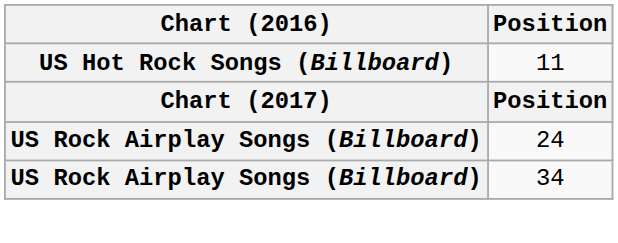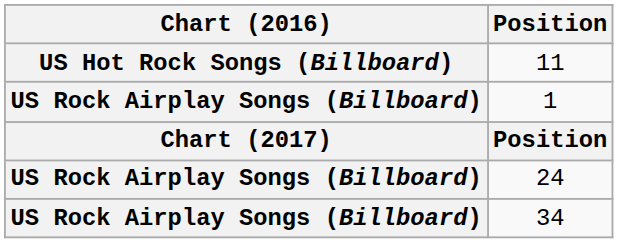+ row: US Rock Airplay Songs (Billboard) | 1
